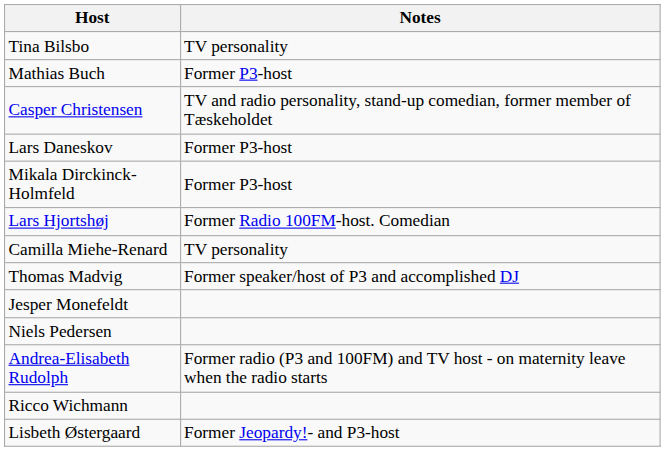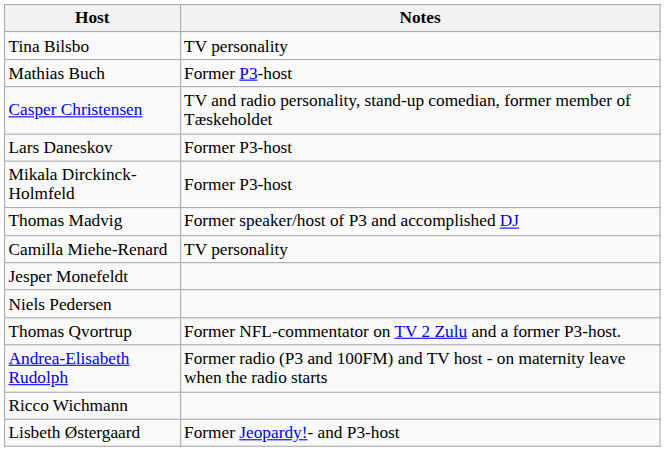- row: Lars Hjortshøj | Former Radio 100FM-host. Comedian
rows swapped: Thomas Madvig <-> Camilla Miehe-Renard
+ row: Thomas Qvortrup | Former NFL-commentator on TV 2 Zulu and a former P3-host.
